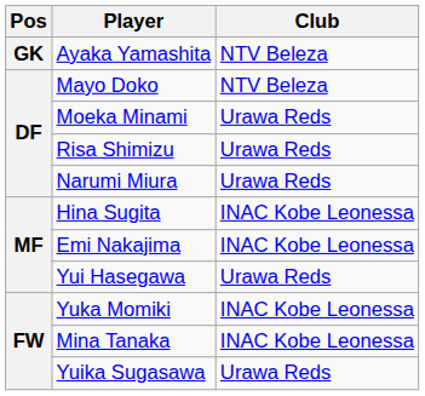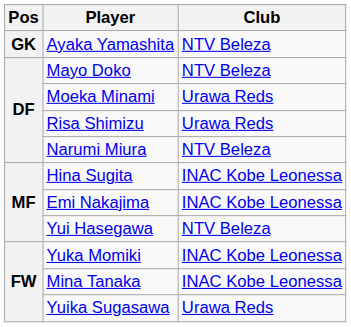Narumi Miura | Club: Urawa Reds -> NTV Beleza
Yui Hasegawa | Club: Urawa Reds -> NTV Beleza
